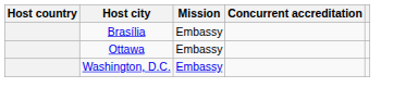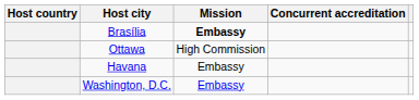Brasília | Mission: normal -> bold
Ottawa | Mission: Embassy -> High Commission
+ row: Havana | Embassy
